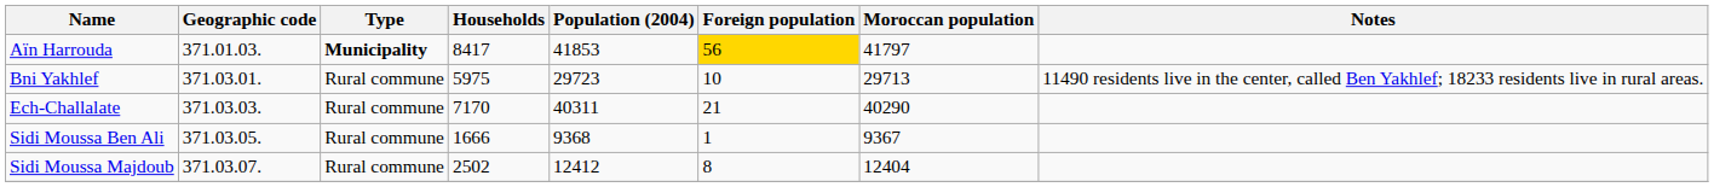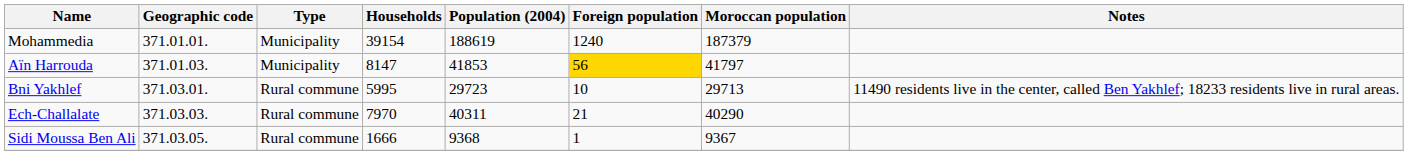+ row: Mohammedia | 371.01.01. | Municipality | 39154 | 188619 | 1240 | 187379
Aïn Harrouda | Type: bold -> normal
Aïn Harrouda | Households: 8417 -> 8147
Bni Yakhlef | Households: 5975 -> 5995
Ech-Challalate | Households: 7170 -> 7970
- row: Sidi Moussa Majdoub | 371.03.07. | Rural commune | 2502 | 12412 | 8 | 12404
